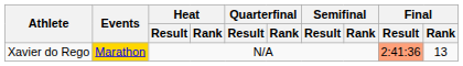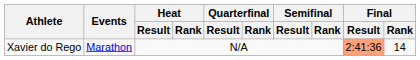Xavier do Rego | Events: gold background -> no background
Xavier do Rego | Final / Rank: 13 -> 14
